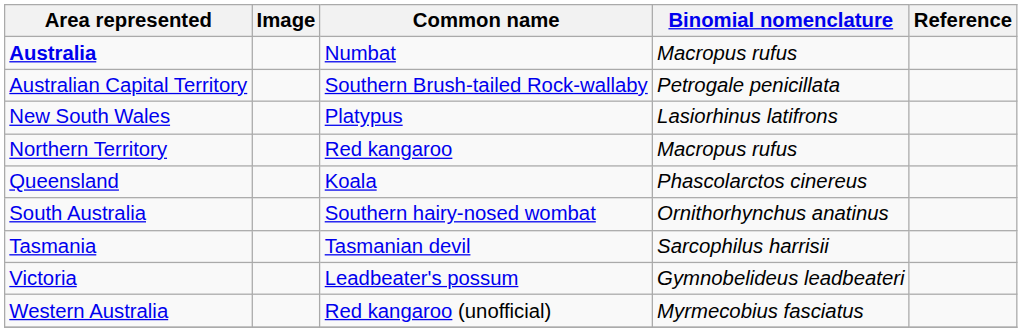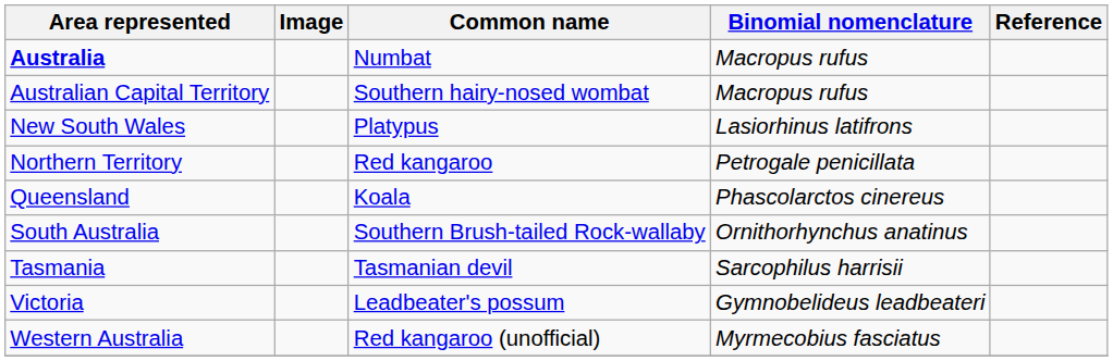Australian Capital Territory | Common name: Southern Brush-tailed Rock-wallaby -> Southern hairy-nosed wombat
Australian Capital Territory | Binomial nomenclature: Petrogale penicillata -> Macropus rufus
Northern Territory | Binomial nomenclature: Macropus rufus -> Petrogale penicillata
South Australia | Common name: Southern hairy-nosed wombat -> Southern Brush-tailed Rock-wallaby
